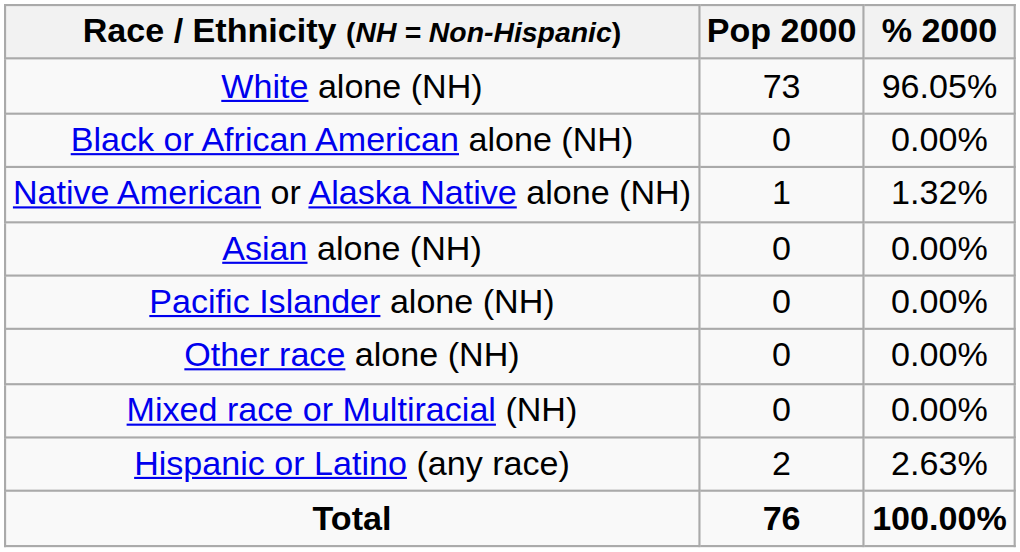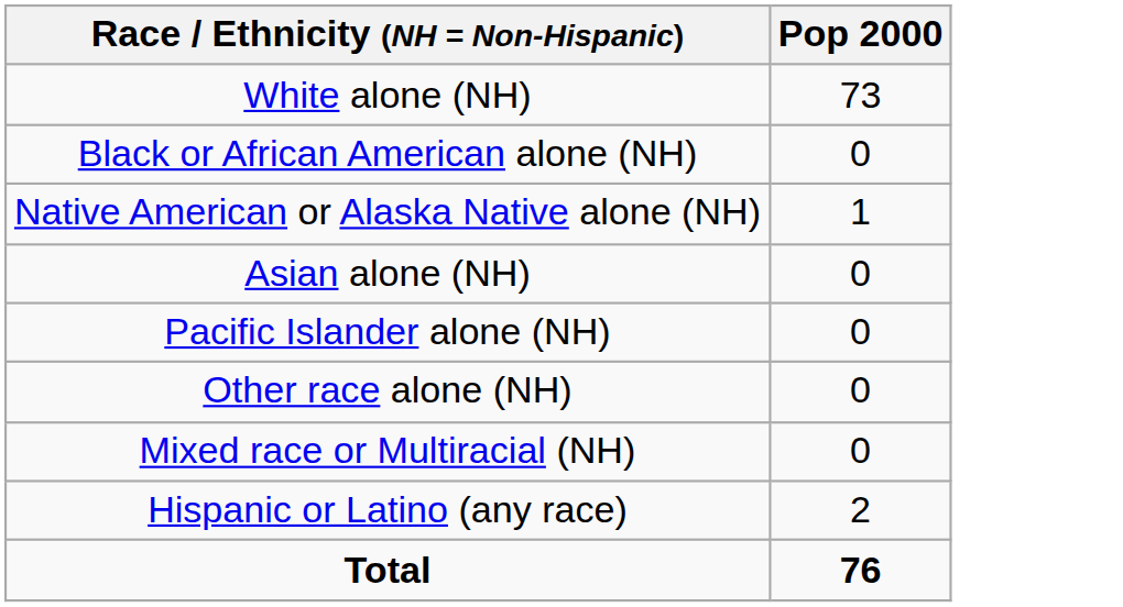- column: % 2000 | 96.05% | 0.00% | 1.32% | 0.00% | 0.00% | 0.00% | 0.00% | 2.63% | 100.00%
